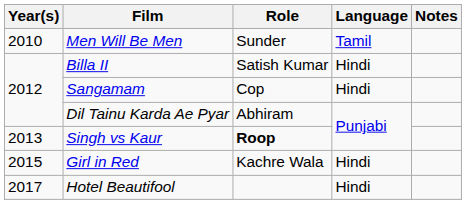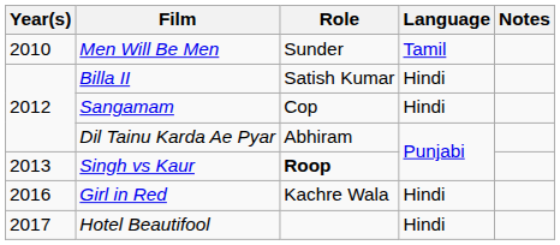Girl in Red | Year(s): 2015 -> 2016
